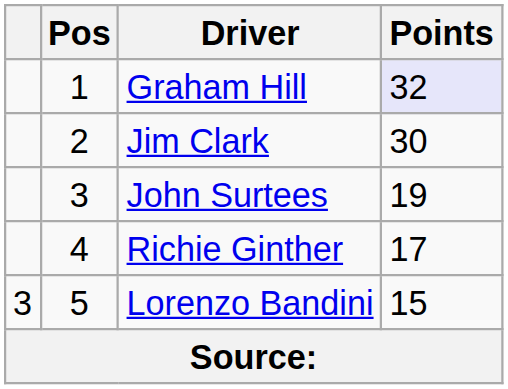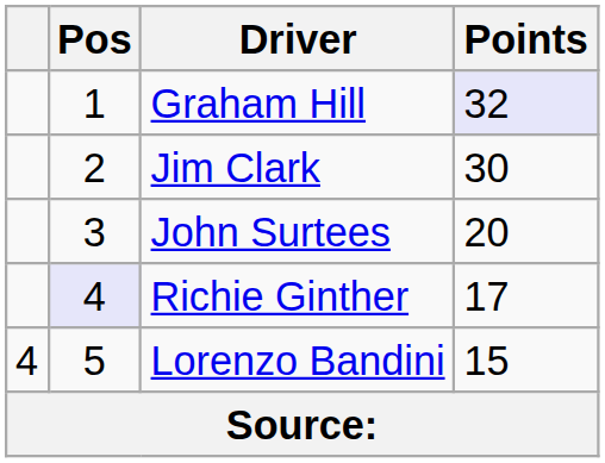John Surtees | Points: 19 -> 20
Richie Ginther | Pos: no background -> lavender background
Lorenzo Bandini | column 1: 3 -> 4
